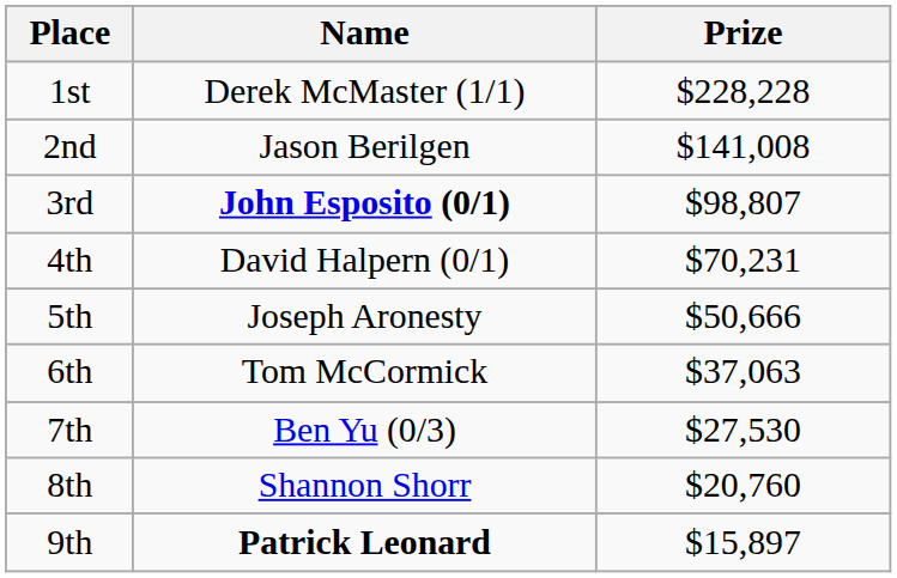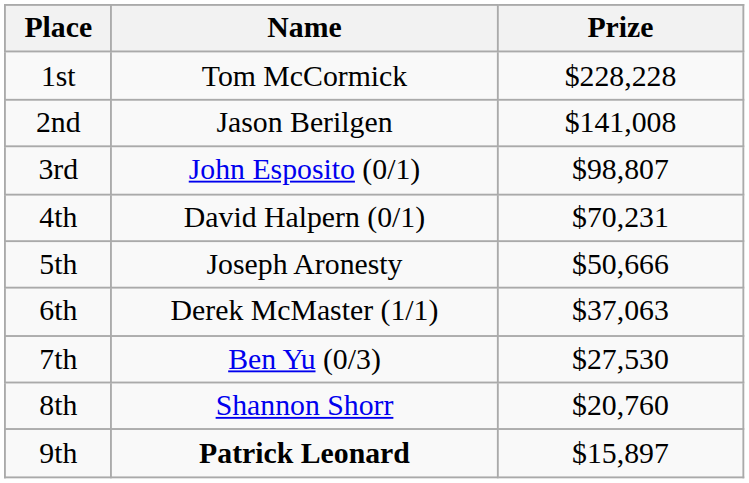1st | Name: Derek McMaster (1/1) -> Tom McCormick
3rd | Name: bold -> normal
6th | Name: Tom McCormick -> Derek McMaster (1/1)
